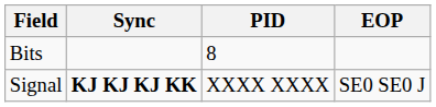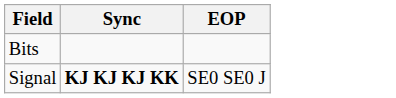- column: PID | 8 | XXXX XXXX
